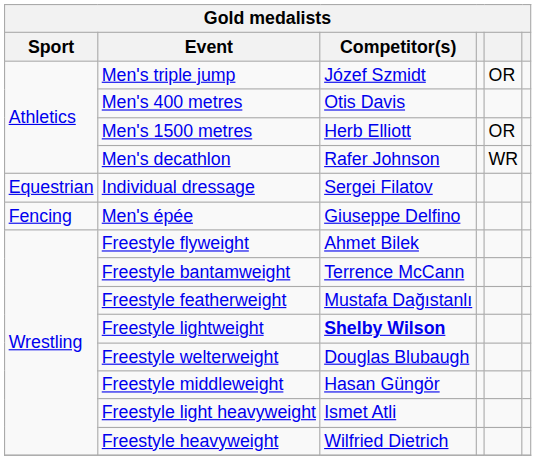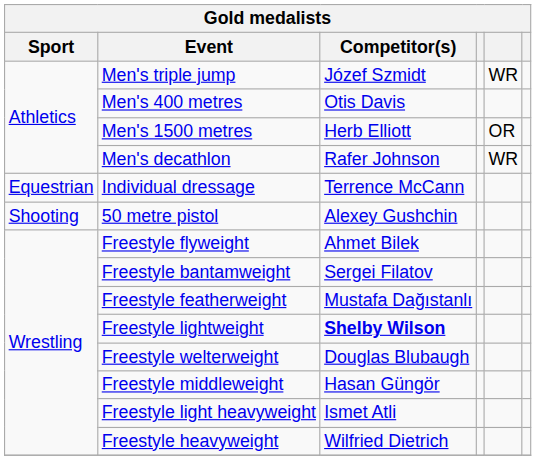Men's triple jump | column 5: OR -> WR
Individual dressage | Competitor(s): Sergei Filatov -> Terrence McCann
- row: Fencing | Men's épée | Giuseppe Delfino
+ row: Shooting | 50 metre pistol | Alexey Gushchin
Freestyle bantamweight | Competitor(s): Terrence McCann -> Sergei Filatov
